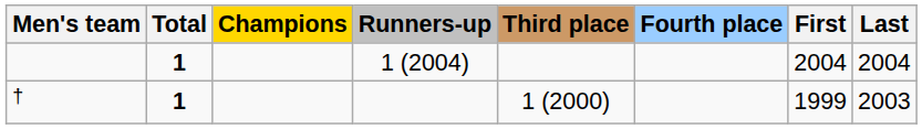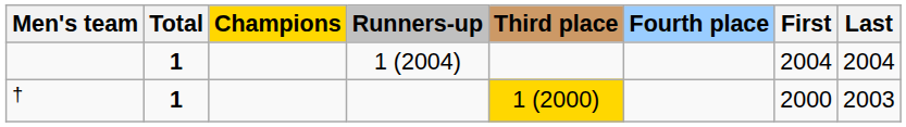† | Third place: no background -> gold background
† | First: 1999 -> 2000
